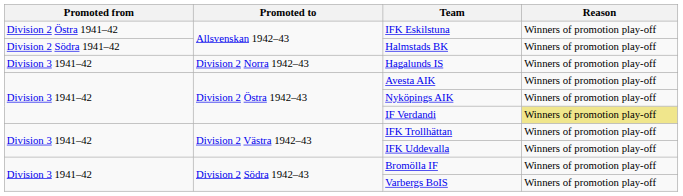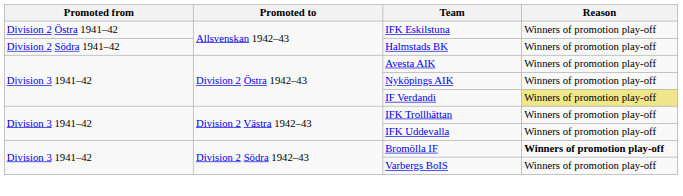- row: Division 3 1941–42 | Division 2 Norra 1942–43 | Hagalunds IS | Winners of promotion play-off
Bromölla IF | Reason: normal -> bold
